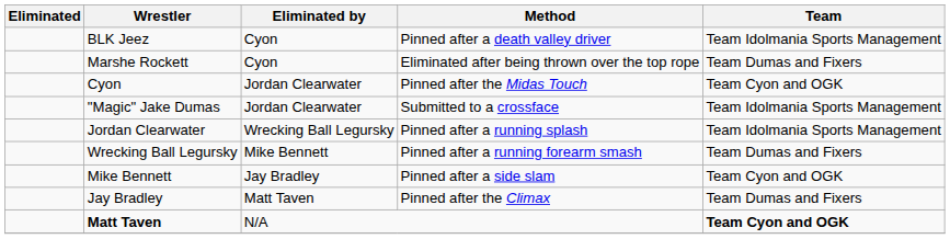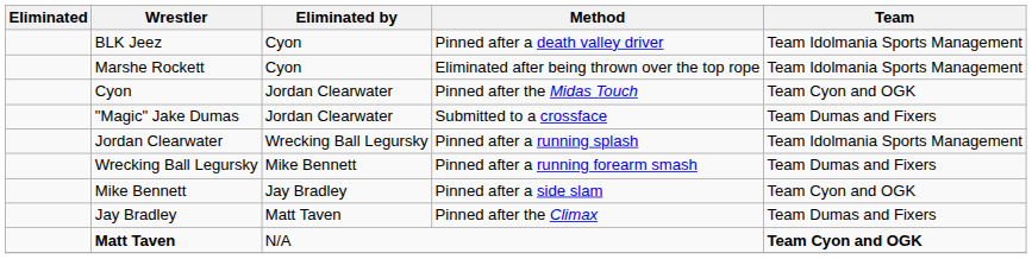Marshe Rockett | Team: Team Dumas and Fixers -> Team Idolmania Sports Management
"Magic" Jake Dumas | Team: Team Idolmania Sports Management -> Team Dumas and Fixers
